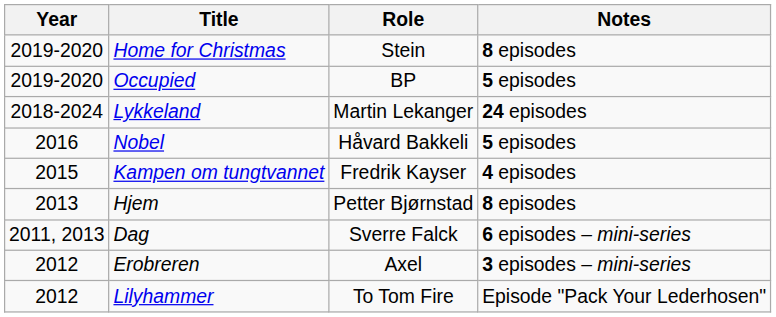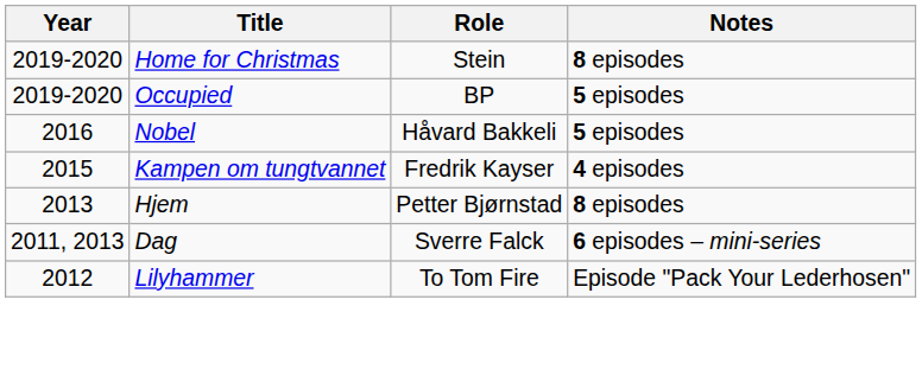- row: 2018-2024 | Lykkeland | Martin Lekanger | 24 episodes
- row: 2012 | Erobreren | Axel | 3 episodes – mini-series
